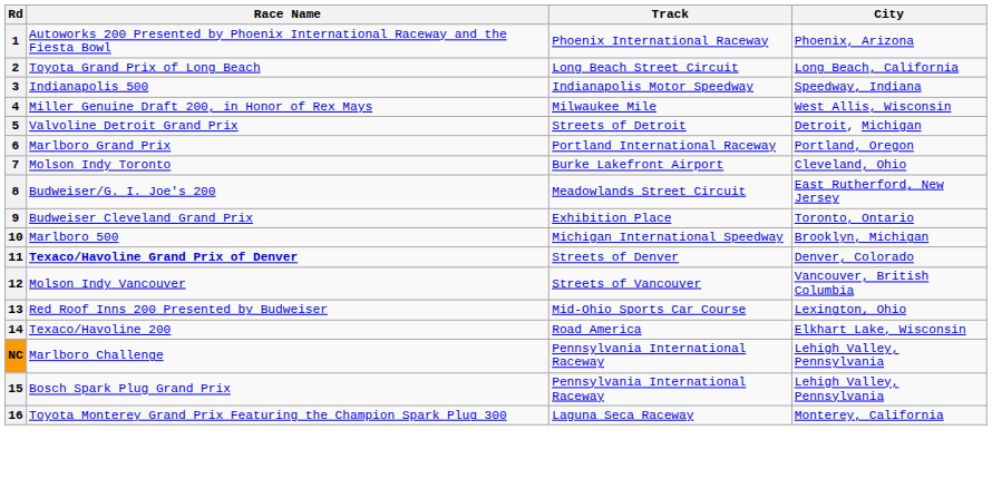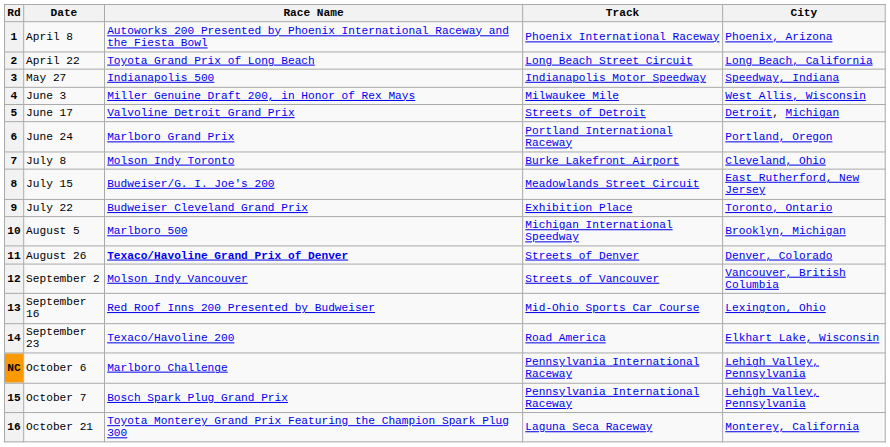+ column: Date | April 8 | April 22 | May 27 | June 3 | June 17 | June 24 | July 8 | July 15 | July 22 | August 5 | August 26 | September 2 | September 16 | September 23 | October 6 | October 7 | October 21
